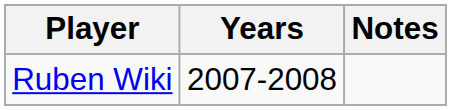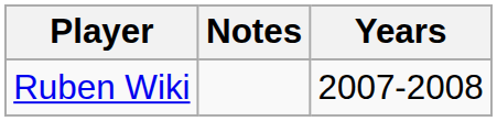columns swapped: Years <-> Notes
